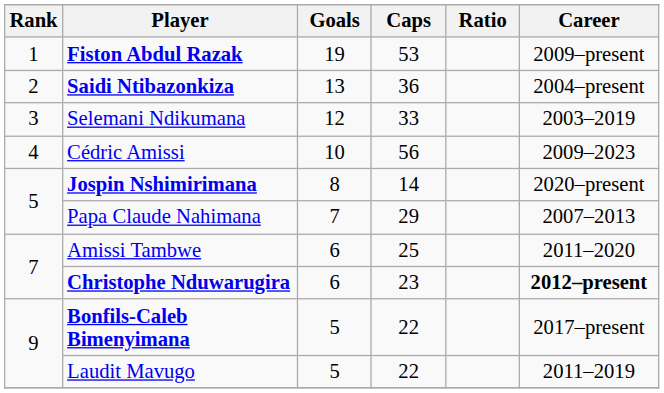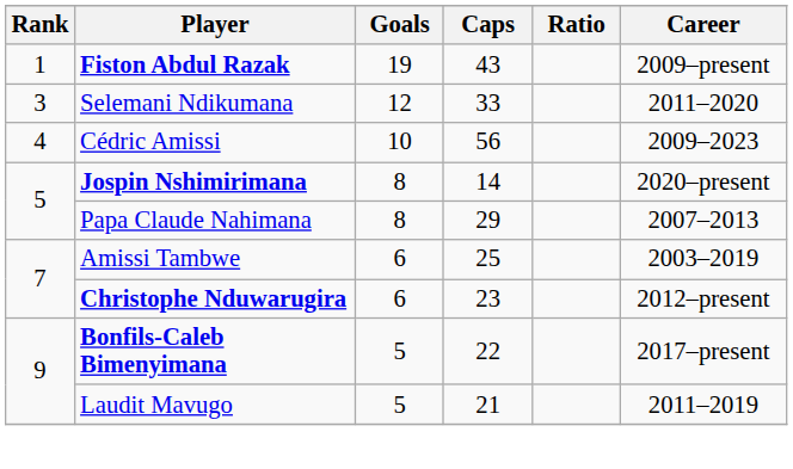Fiston Abdul Razak | Caps: 53 -> 43
- row: 2 | Saidi Ntibazonkiza | 13 | 36 | 2004–present
Selemani Ndikumana | Career: 2003–2019 -> 2011–2020
Papa Claude Nahimana | Goals: 7 -> 8
Amissi Tambwe | Career: 2011–2020 -> 2003–2019
Christophe Nduwarugira | Career: bold -> normal
Laudit Mavugo | Caps: 22 -> 21
